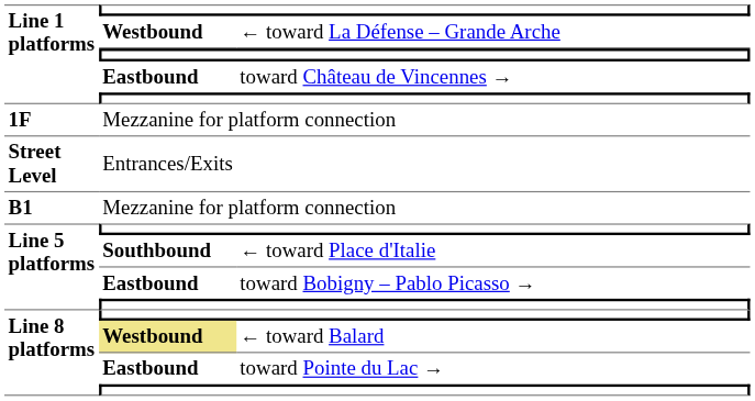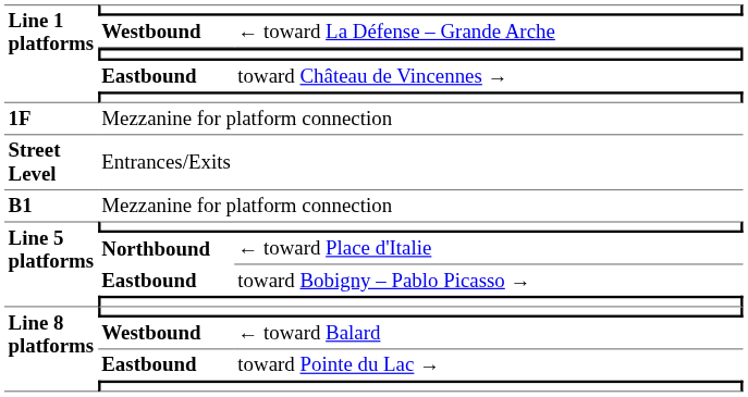← toward Place d'Italie | column 2: Southbound -> Northbound
← toward Balard | column 2: khaki background -> no background
